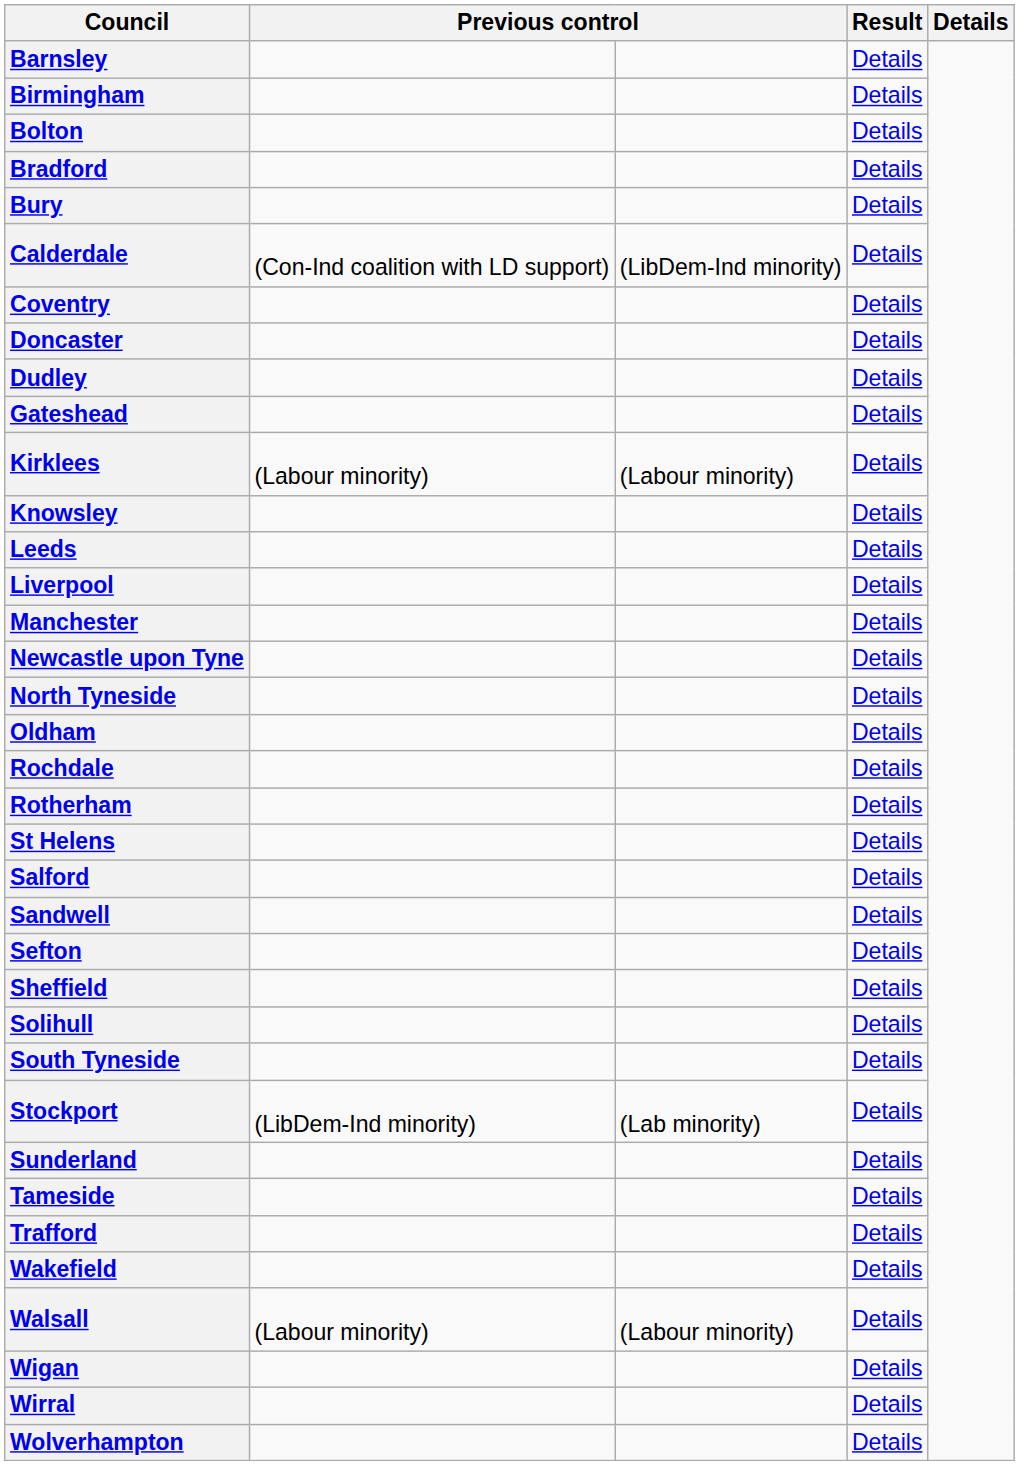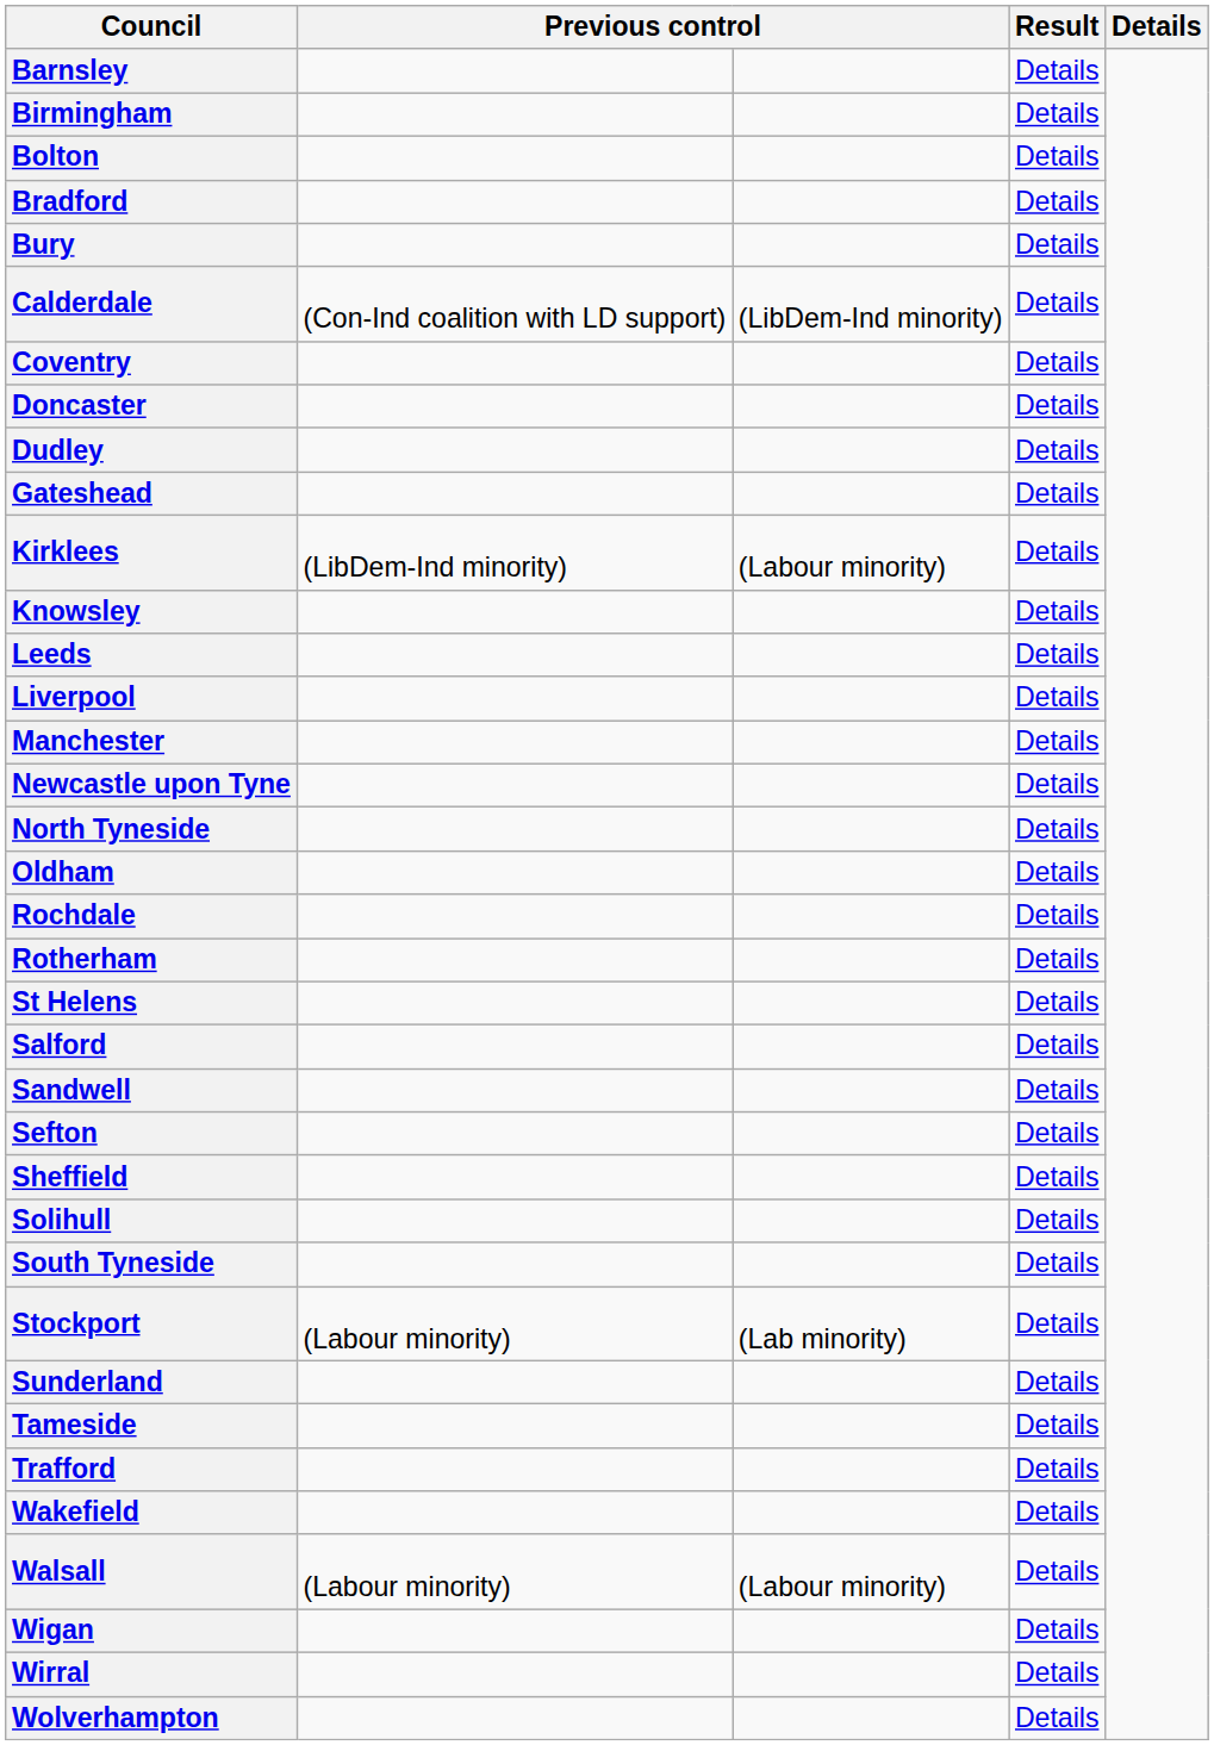Kirklees | column 2: (Labour minority) -> (LibDem-Ind minority)
Stockport | column 2: (LibDem-Ind minority) -> (Labour minority)
